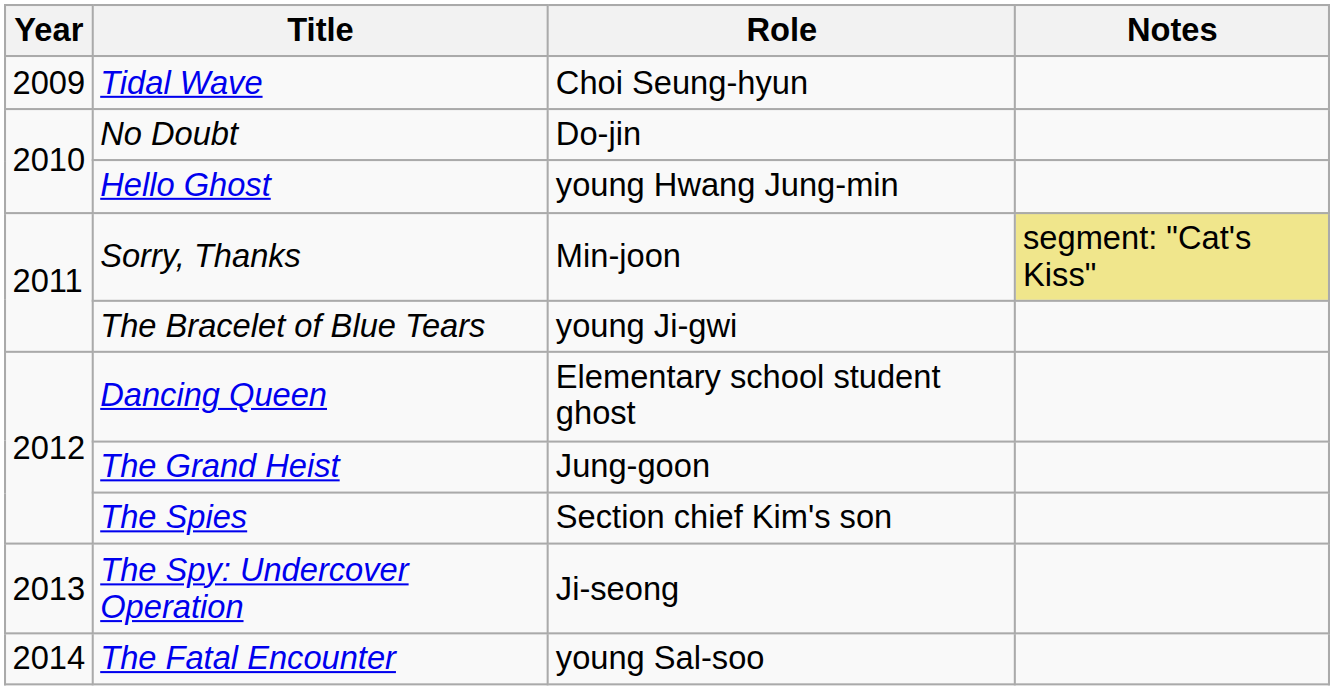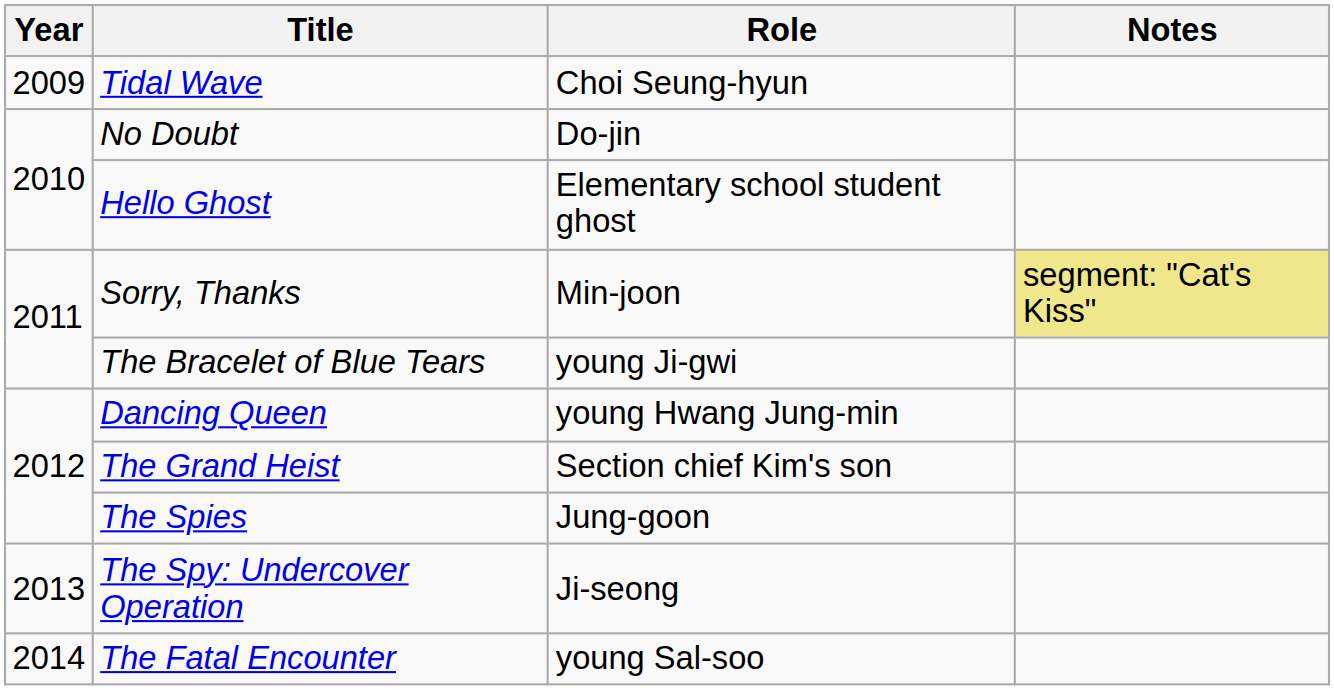Hello Ghost | Role: young Hwang Jung-min -> Elementary school student ghost
Dancing Queen | Role: Elementary school student ghost -> young Hwang Jung-min
The Grand Heist | Role: Jung-goon -> Section chief Kim's son
The Spies | Role: Section chief Kim's son -> Jung-goon
